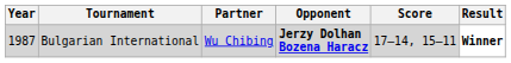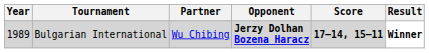Bulgarian International | Year: 1987 -> 1989
Bulgarian International | Score: normal -> bold
